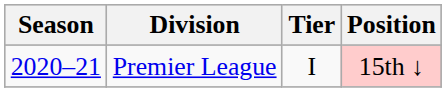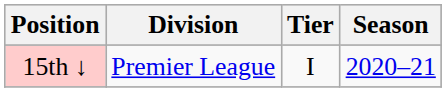columns swapped: Season <-> Position
